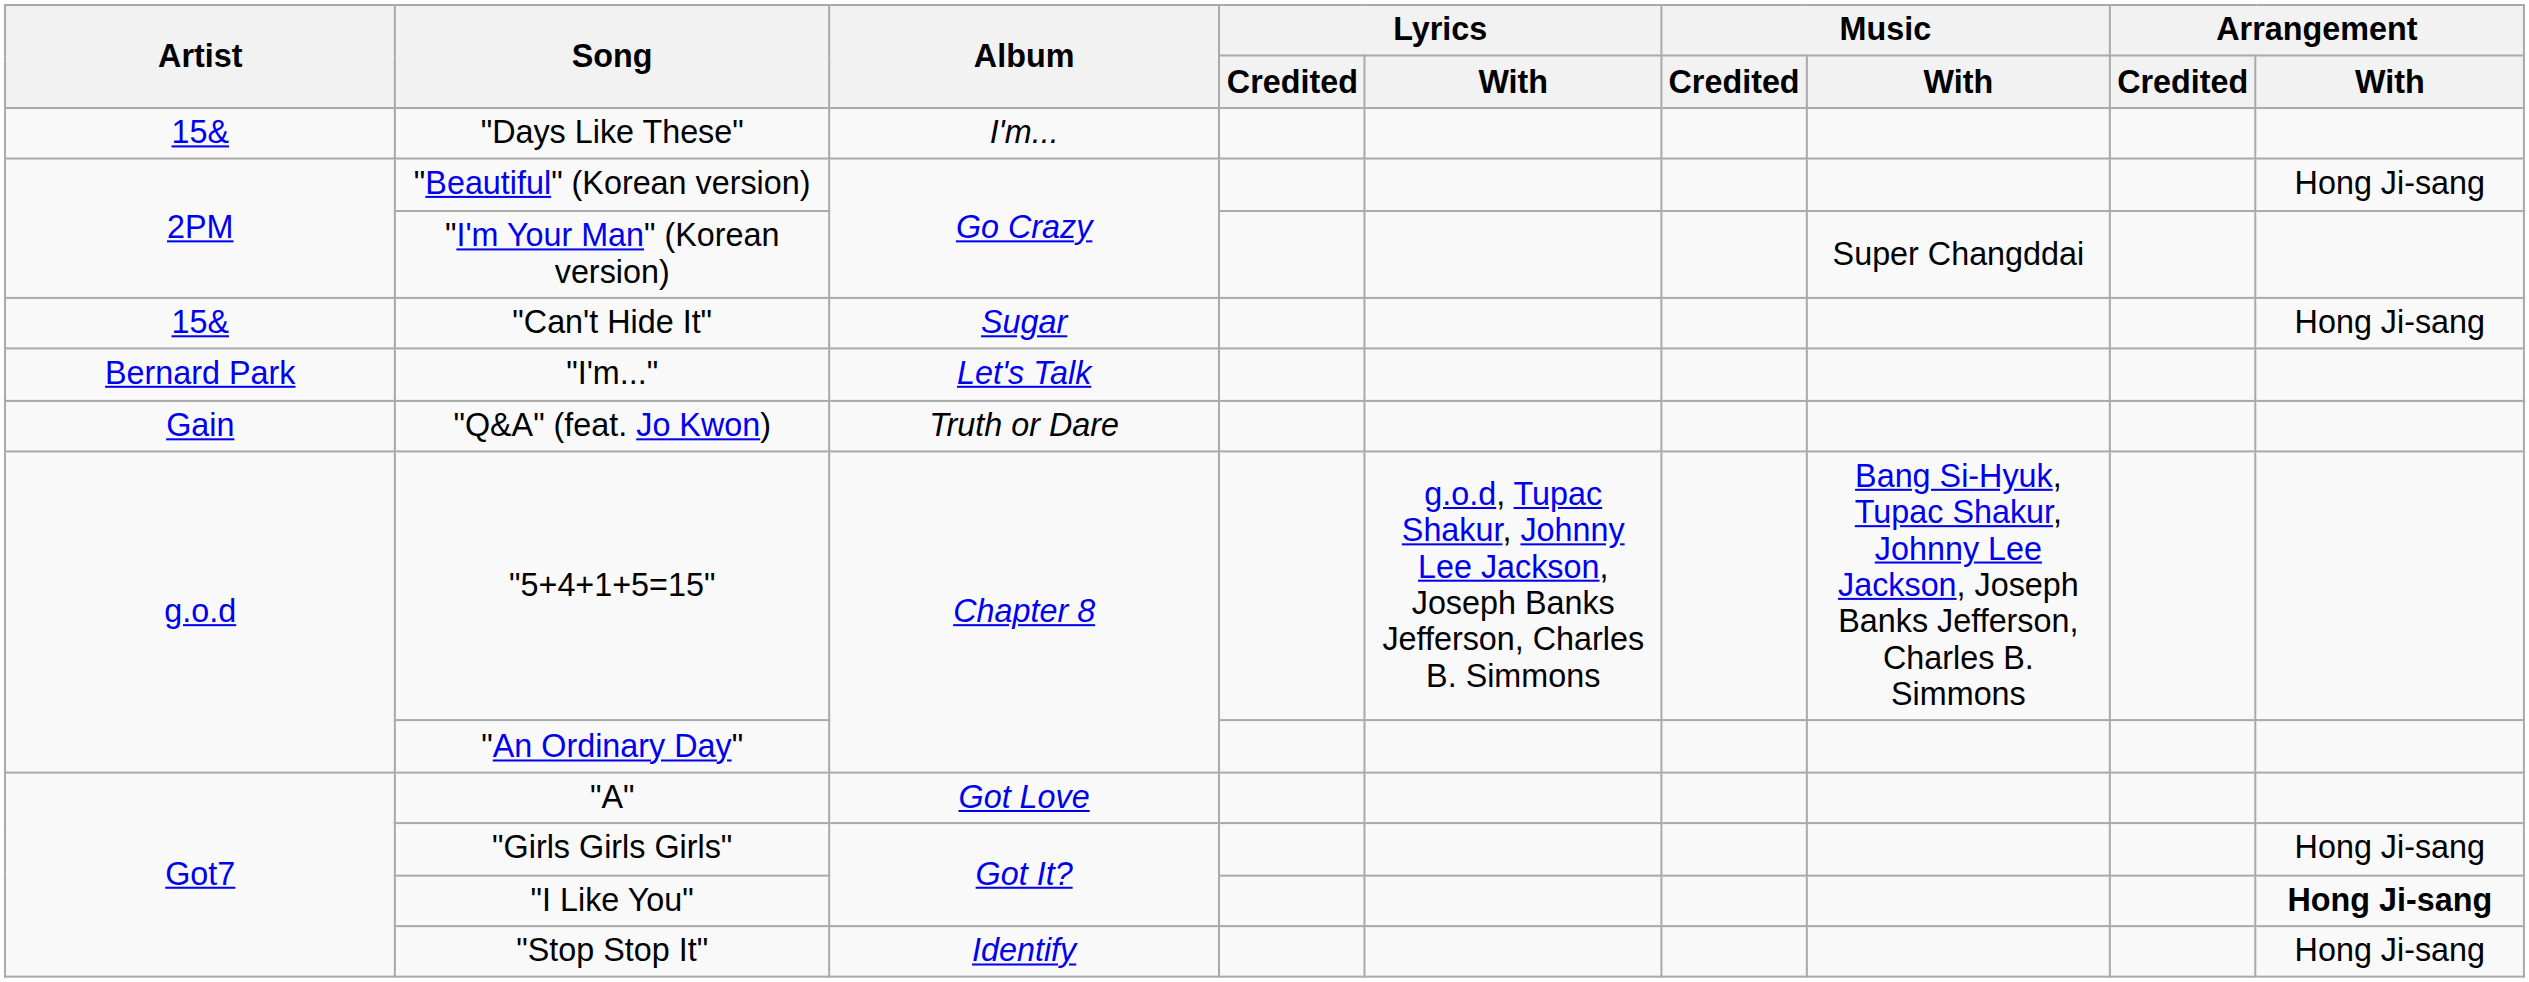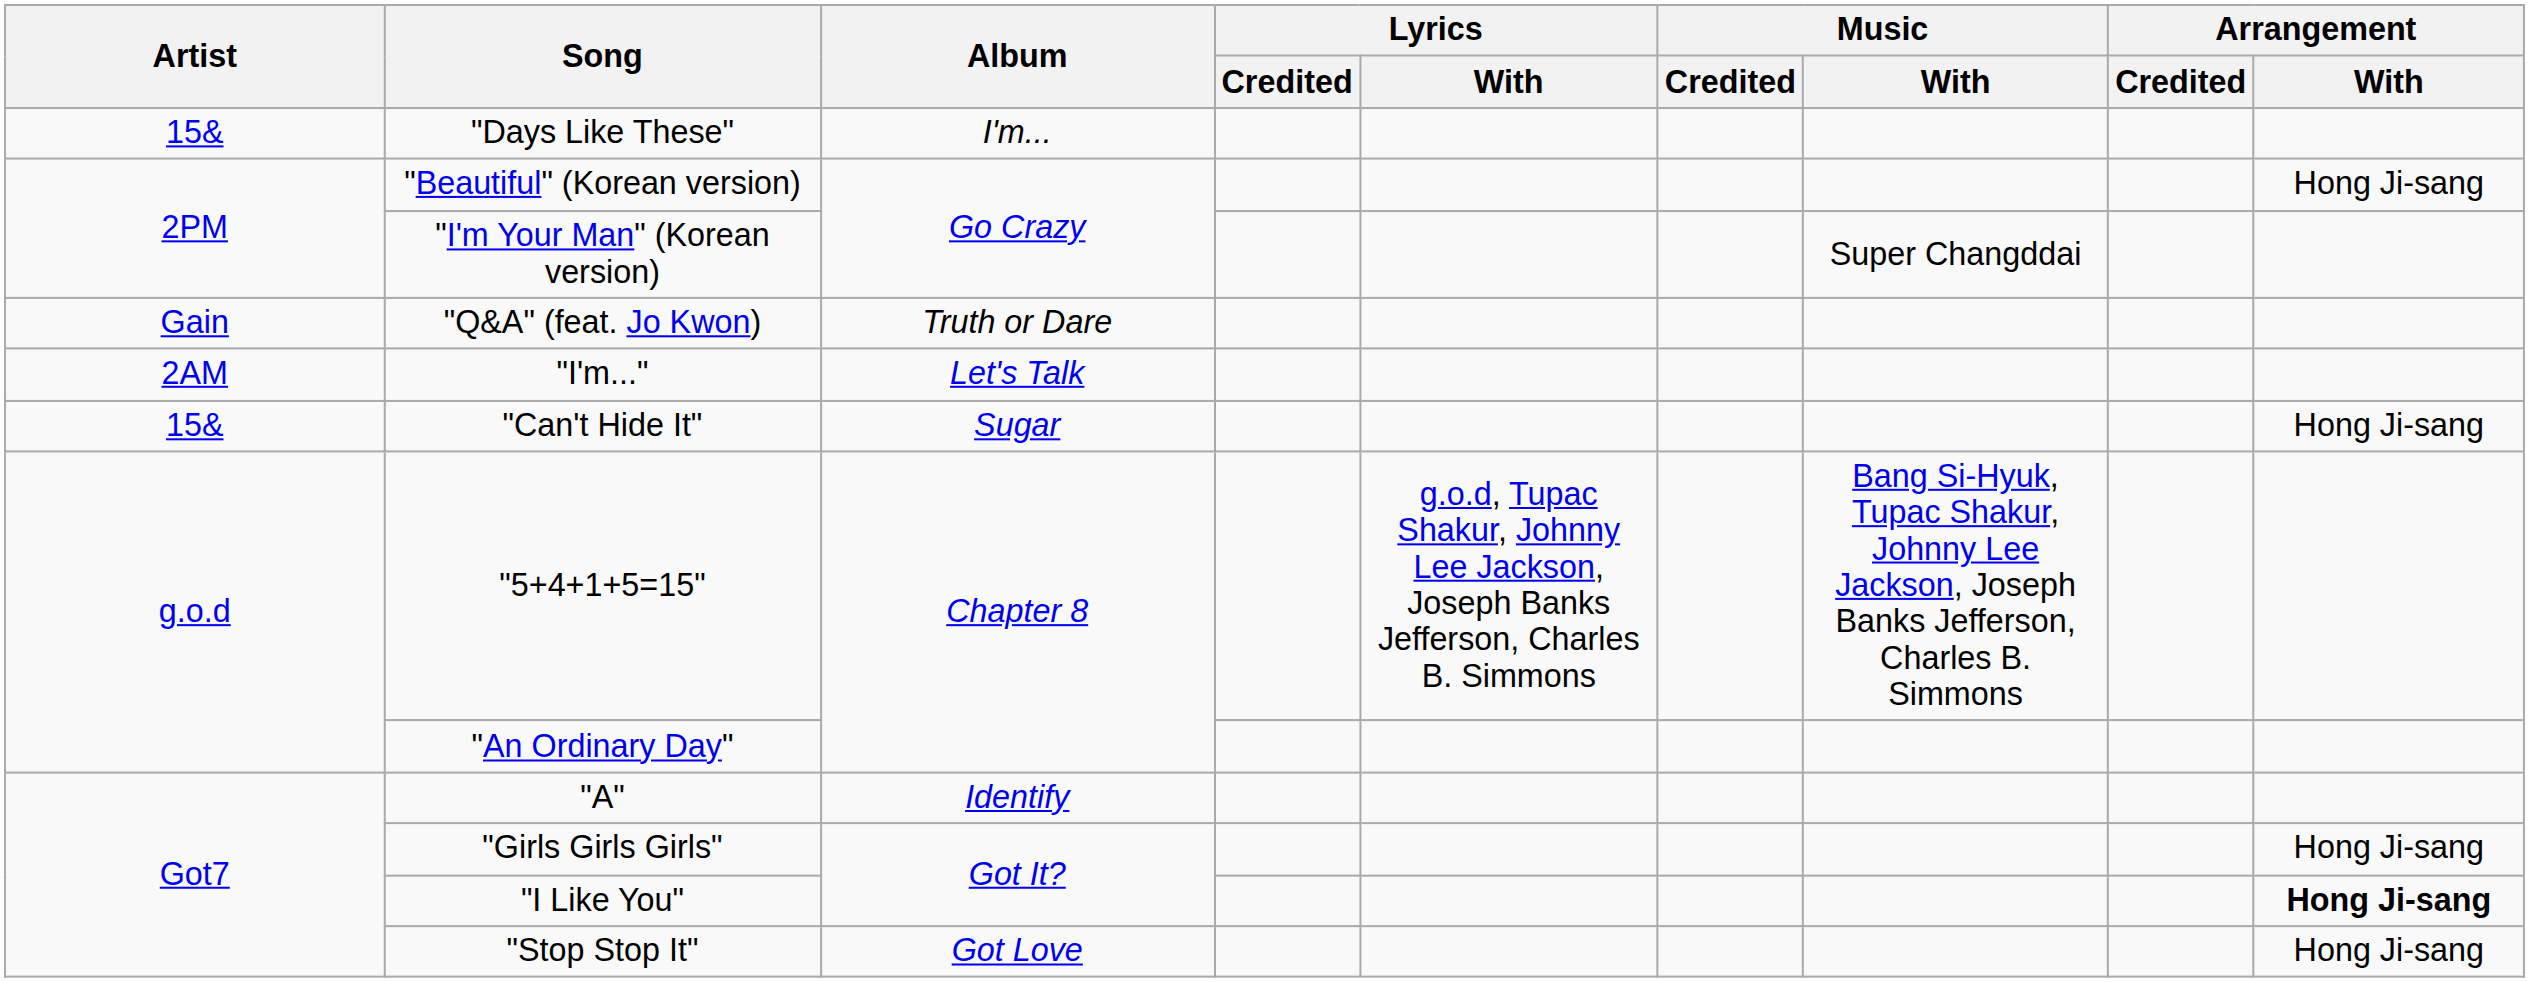rows swapped: "Can't Hide It" <-> "Q&A" (feat. Jo Kwon)
"I'm..." | Artist: Bernard Park -> 2AM
"A" | Album: Got Love -> Identify
"Stop Stop It" | Album: Identify -> Got Love
